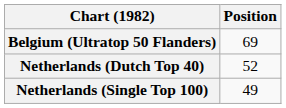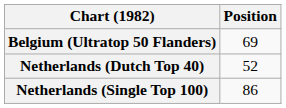Netherlands (Single Top 100) | Position: 49 -> 86
